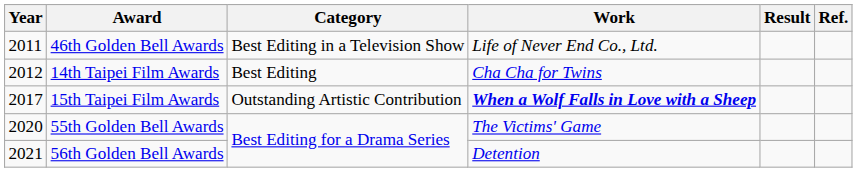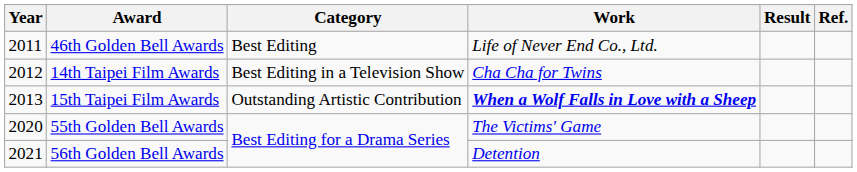46th Golden Bell Awards | Category: Best Editing in a Television Show -> Best Editing
14th Taipei Film Awards | Category: Best Editing -> Best Editing in a Television Show
15th Taipei Film Awards | Year: 2017 -> 2013
